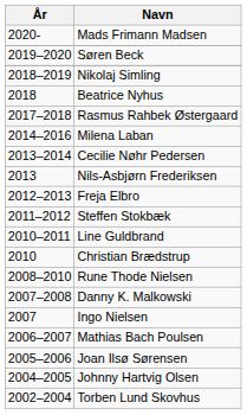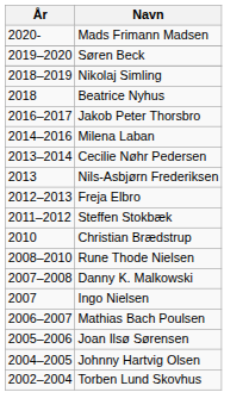- row: 2017–2018 | Rasmus Rahbek Østergaard
+ row: 2016–2017 | Jakob Peter Thorsbro
- row: 2010–2011 | Line Guldbrand
